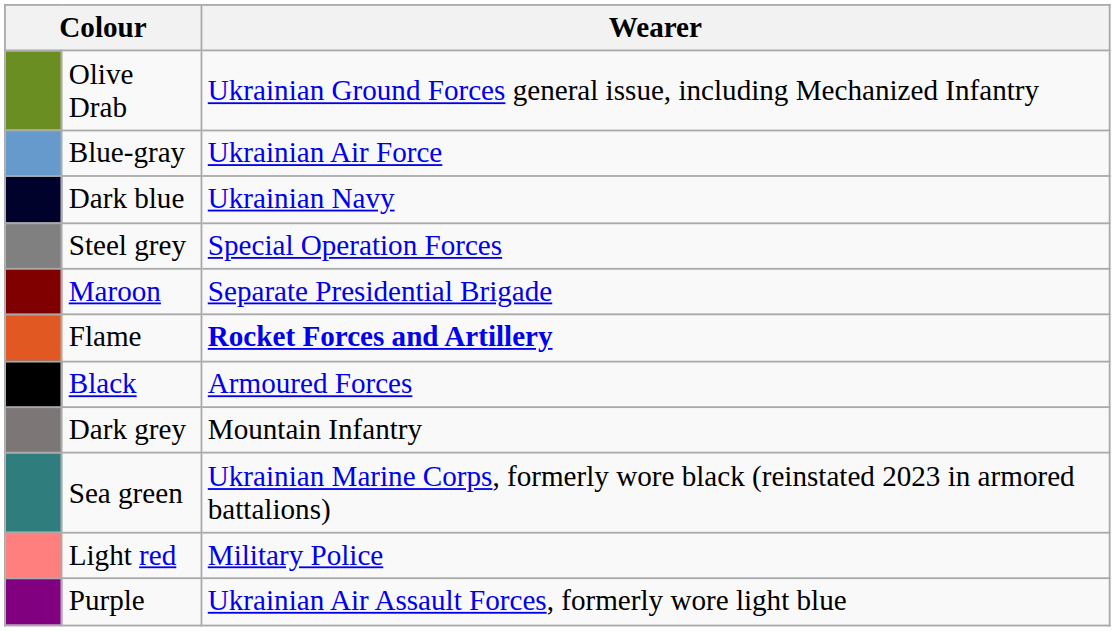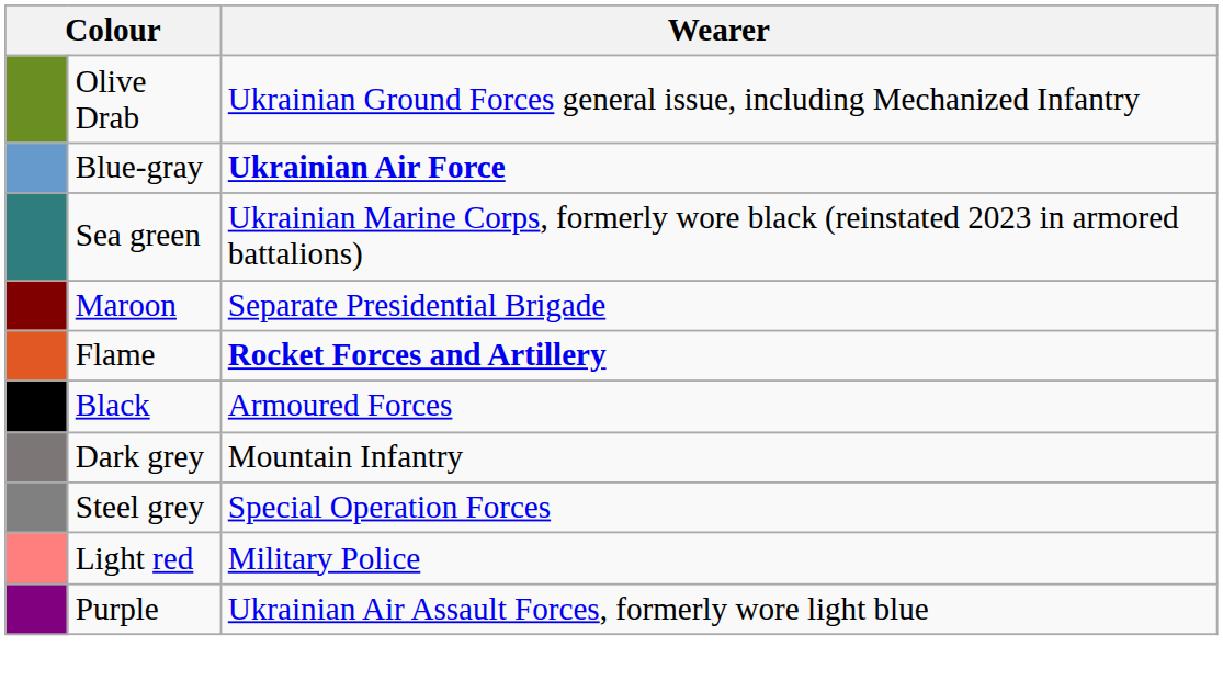Blue-gray | Wearer: normal -> bold
- row: Dark blue | Ukrainian Navy
rows swapped: Steel grey <-> Sea green
